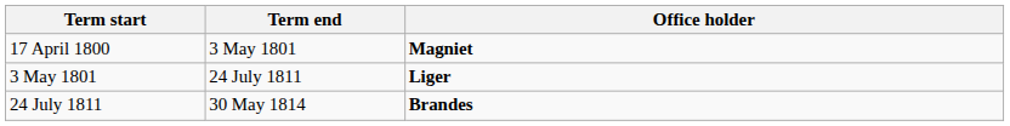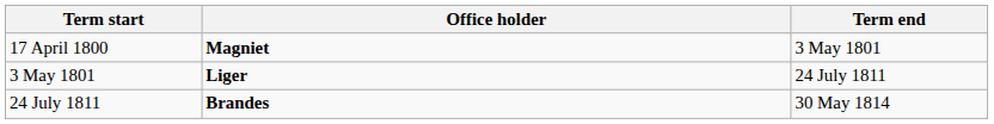columns swapped: Term end <-> Office holder
